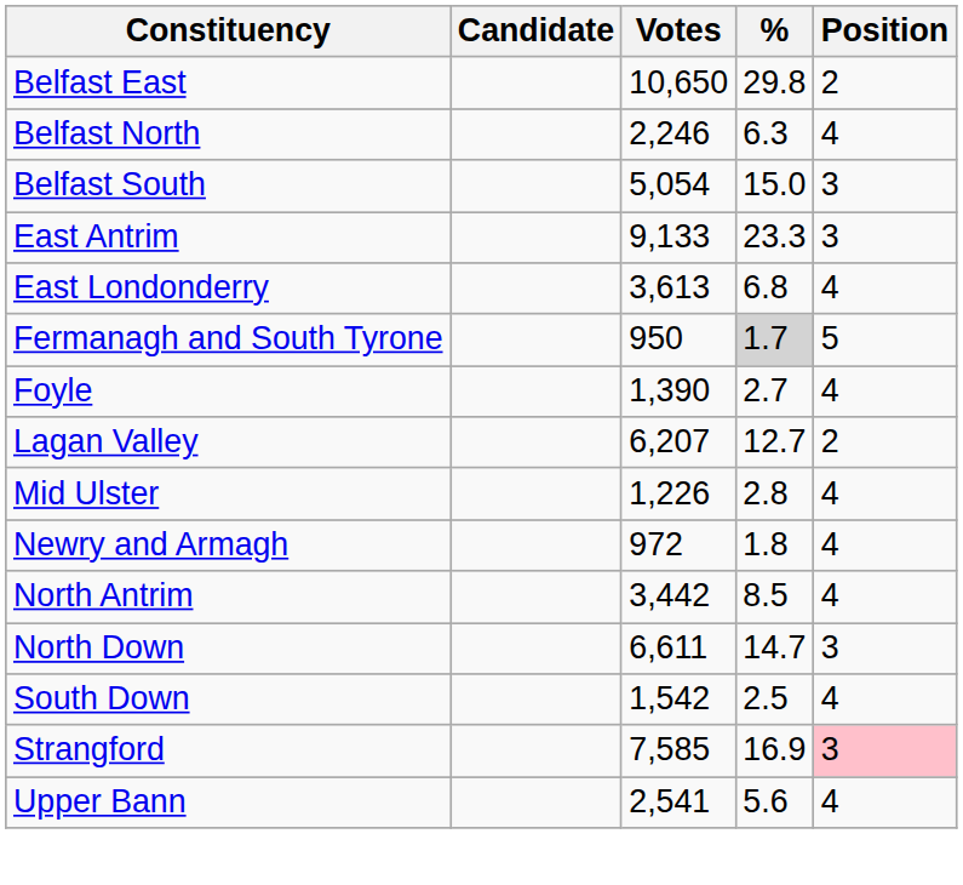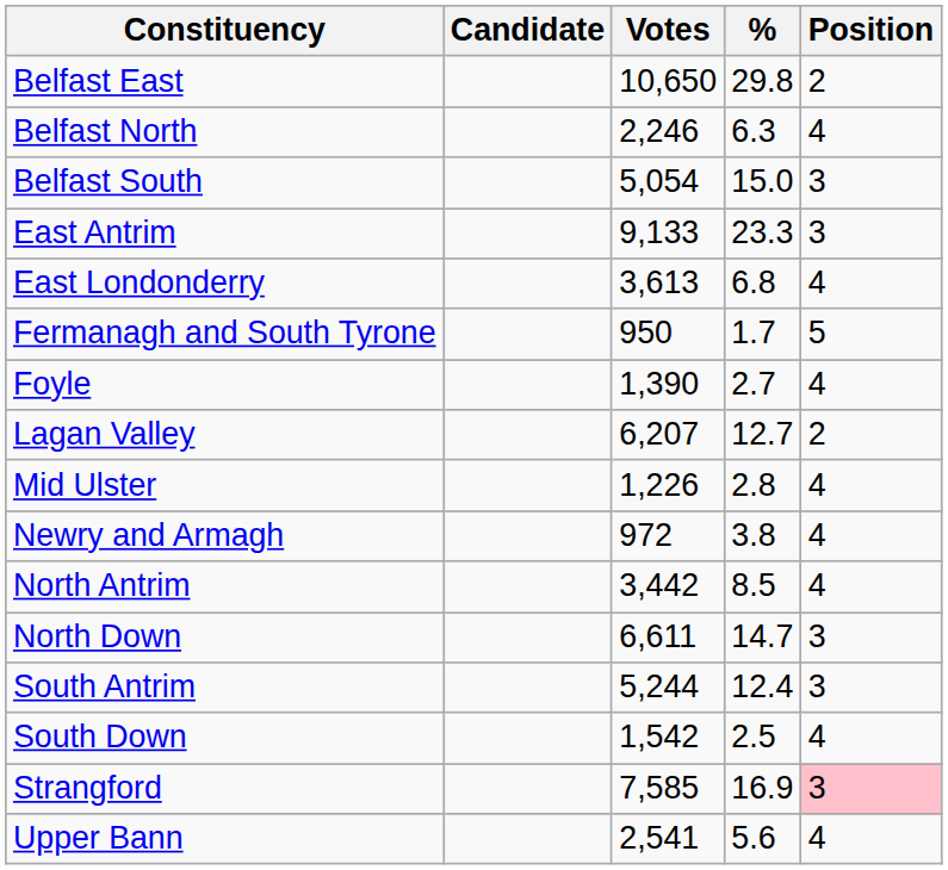Fermanagh and South Tyrone | %: lightgrey background -> no background
Newry and Armagh | %: 1.8 -> 3.8
+ row: South Antrim | 5,244 | 12.4 | 3
